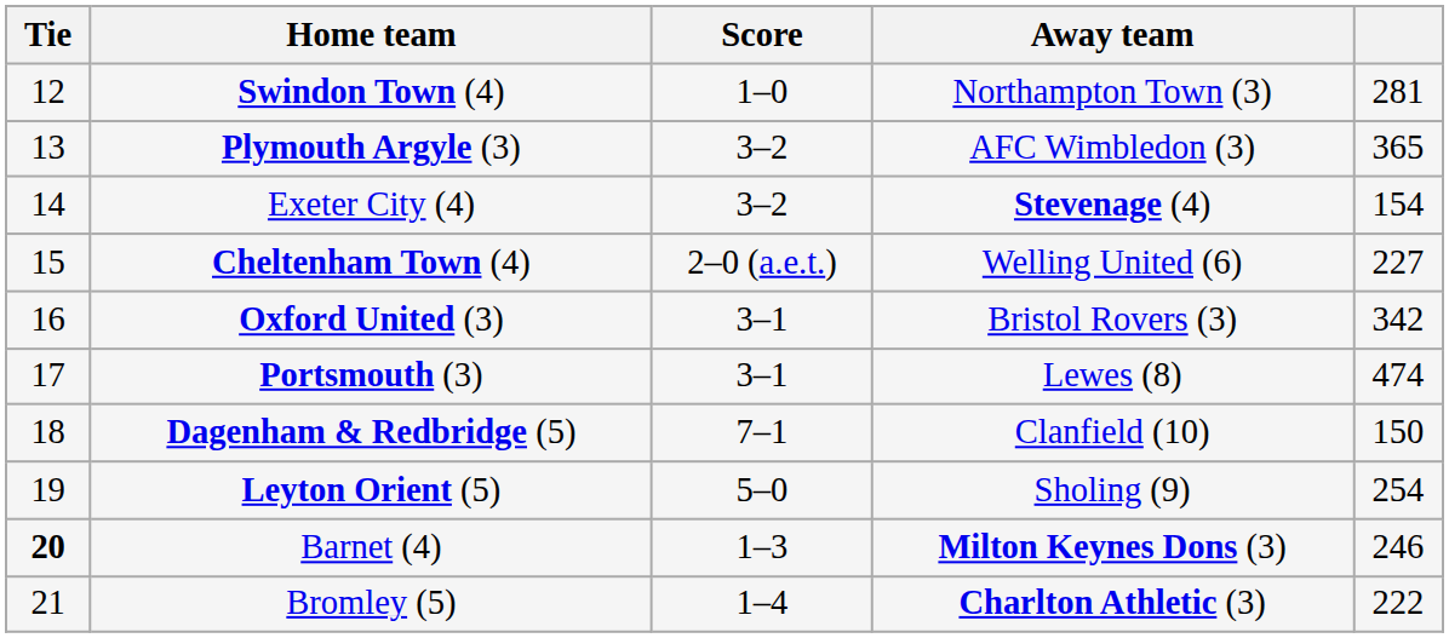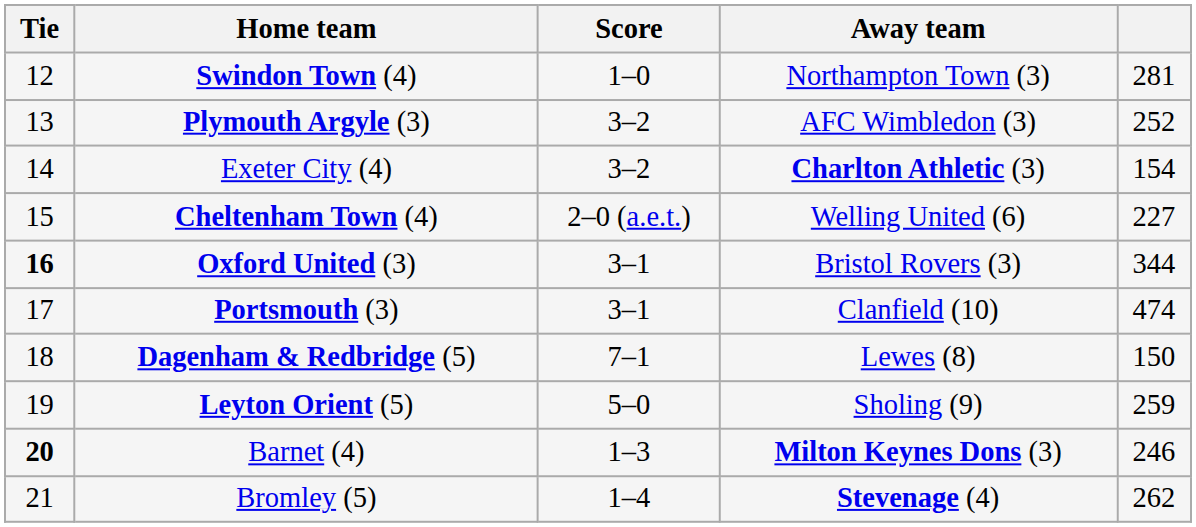Plymouth Argyle (3) | column 5: 365 -> 252
Exeter City (4) | Away team: Stevenage (4) -> Charlton Athletic (3)
Oxford United (3) | Tie: normal -> bold
Oxford United (3) | column 5: 342 -> 344
Portsmouth (3) | Away team: Lewes (8) -> Clanfield (10)
Dagenham & Redbridge (5) | Away team: Clanfield (10) -> Lewes (8)
Leyton Orient (5) | column 5: 254 -> 259
Bromley (5) | Away team: Charlton Athletic (3) -> Stevenage (4)
Bromley (5) | column 5: 222 -> 262
